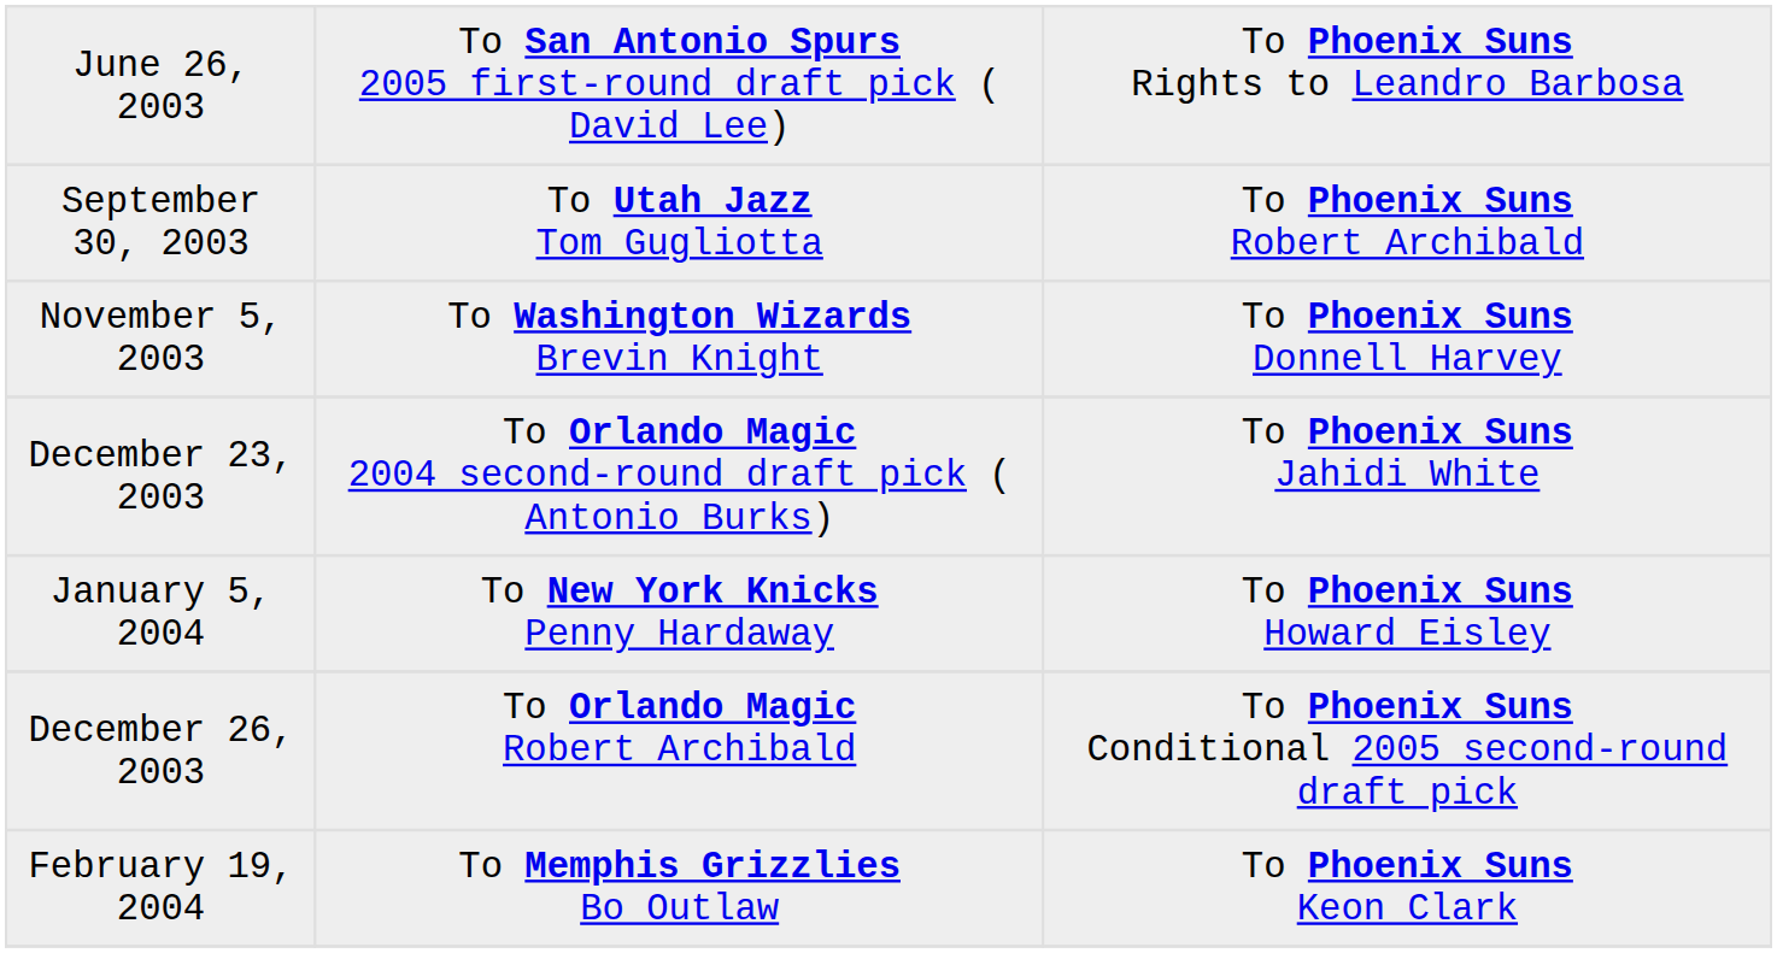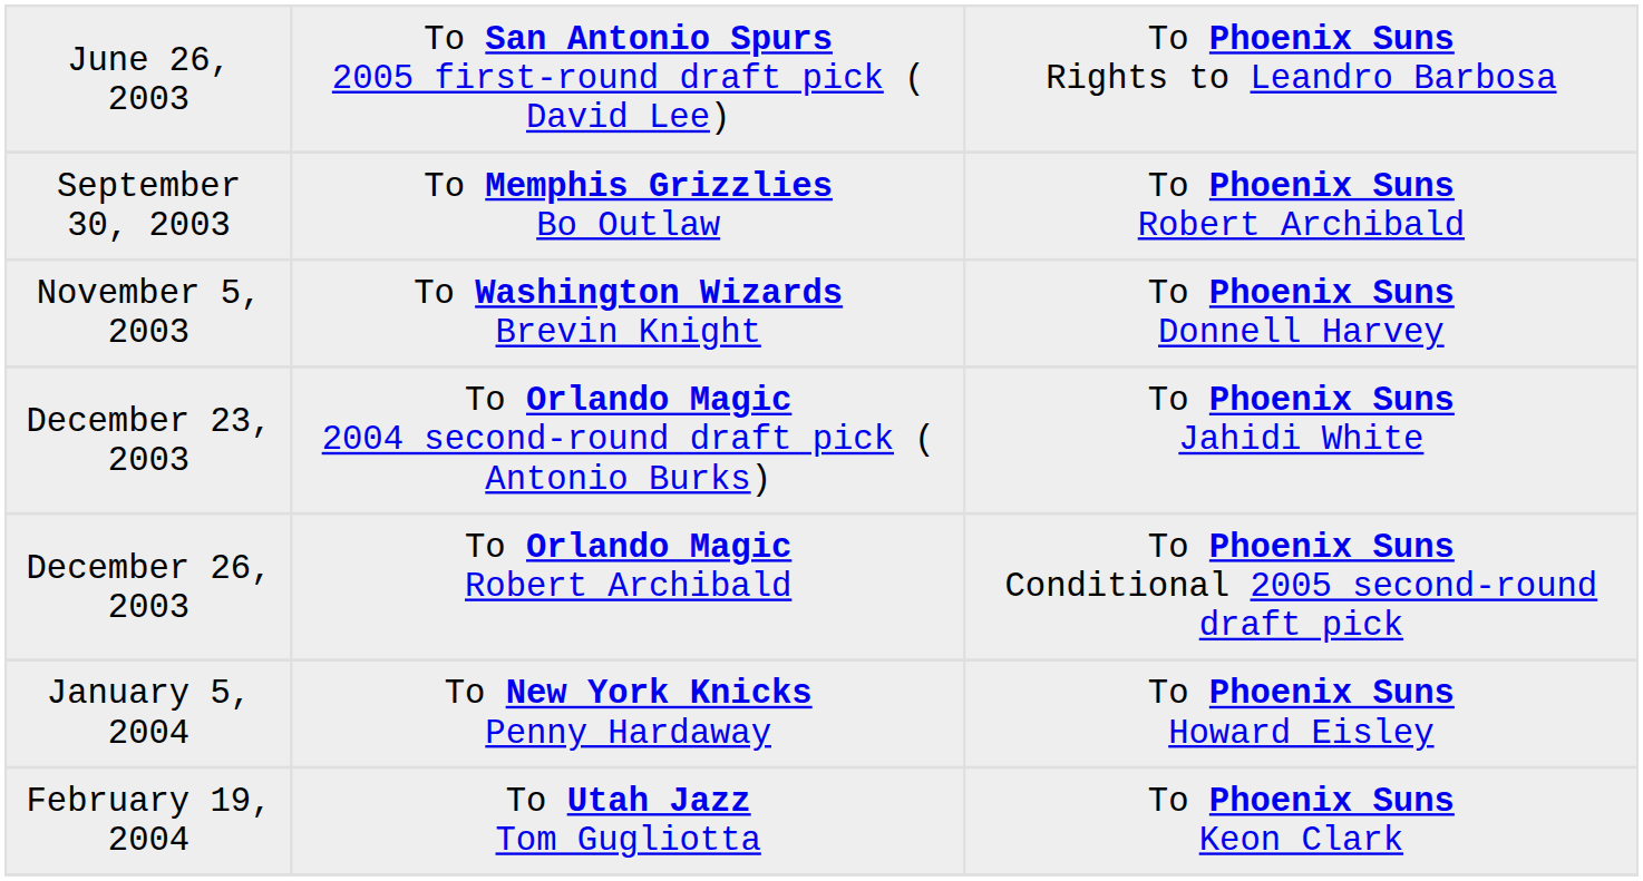September 30, 2003 | column 2: To Utah Jazz Tom Gugliotta -> To Memphis Grizzlies Bo Outlaw
rows swapped: December 26, 2003 <-> January 5, 2004
February 19, 2004 | column 2: To Memphis Grizzlies Bo Outlaw -> To Utah Jazz Tom Gugliotta
